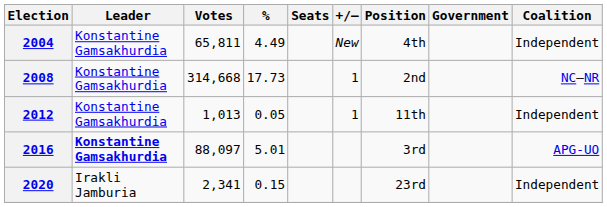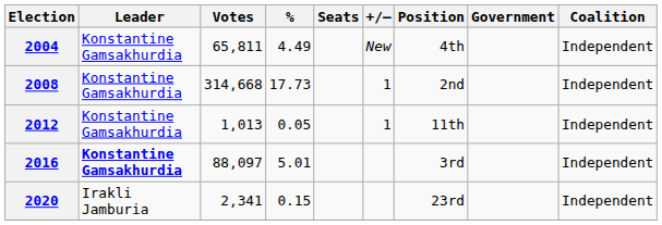2008 | Coalition: NC–NR -> Independent
2016 | Coalition: APG-UO -> Independent
